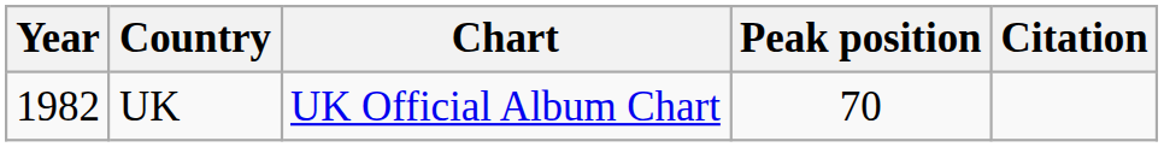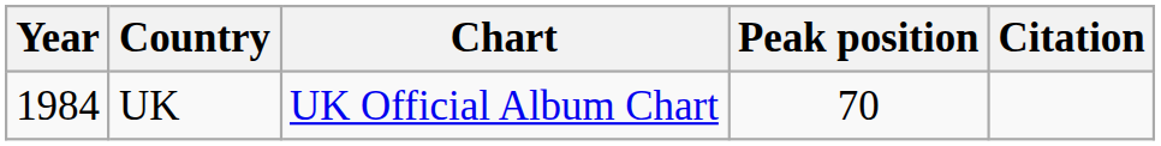UK | Year: 1982 -> 1984
